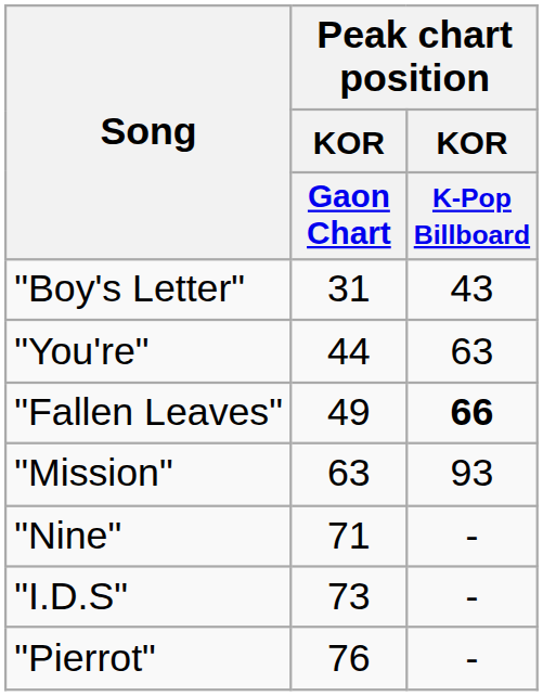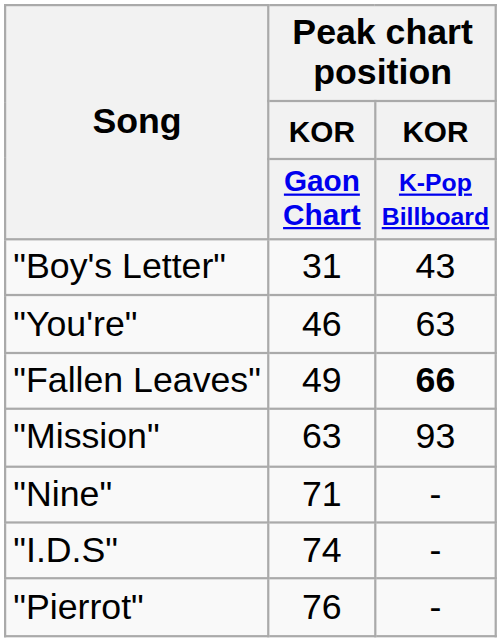"You're" | Peak chart position / KOR / Gaon Chart: 44 -> 46
"I.D.S" | Peak chart position / KOR / Gaon Chart: 73 -> 74
